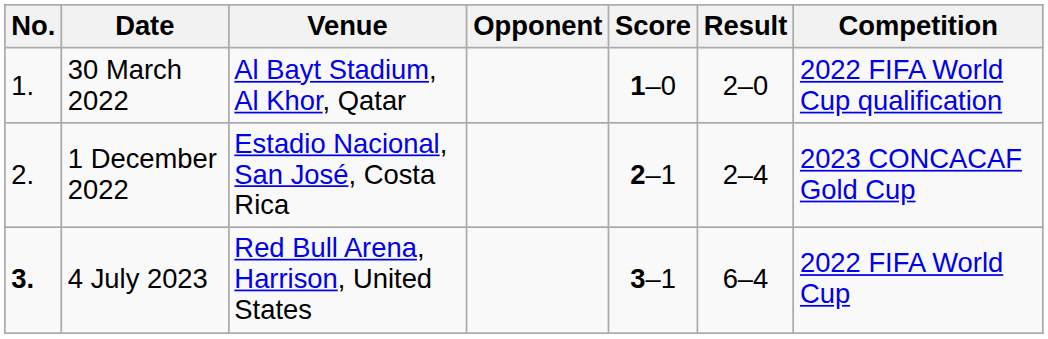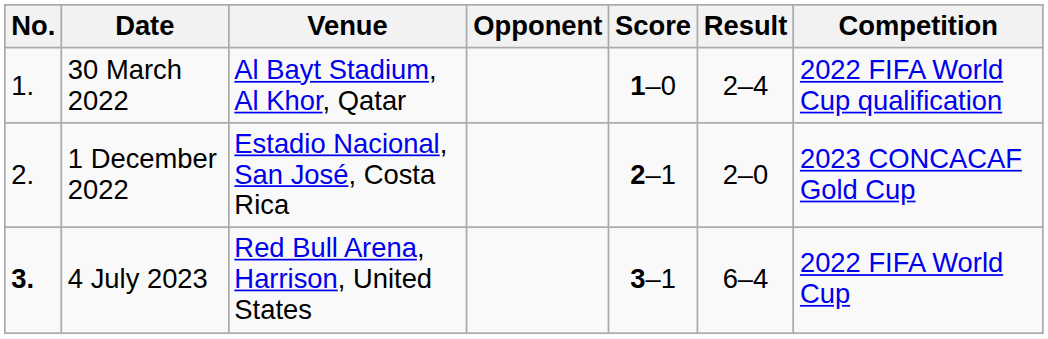30 March 2022 | Result: 2–0 -> 2–4
1 December 2022 | Result: 2–4 -> 2–0
